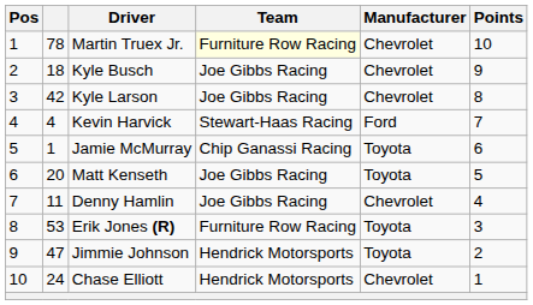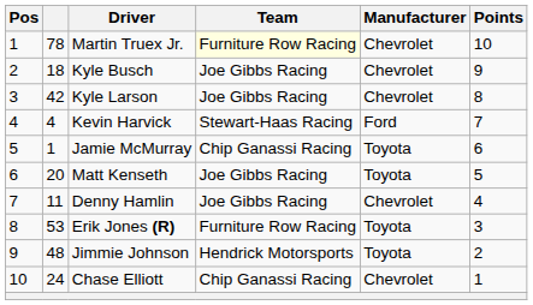Jimmie Johnson | column 2: 47 -> 48
Chase Elliott | Team: Hendrick Motorsports -> Chip Ganassi Racing
